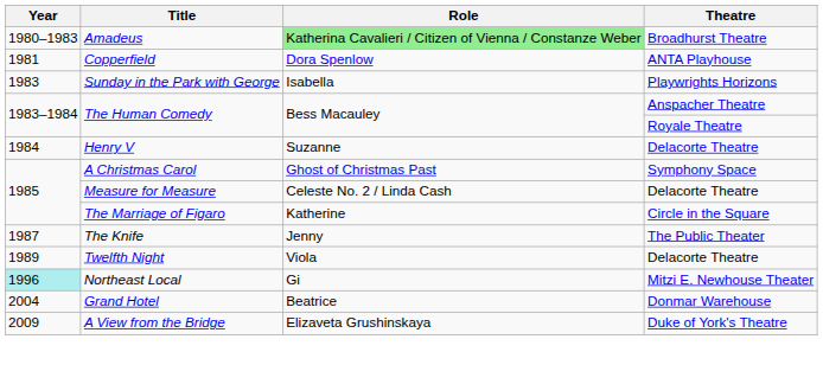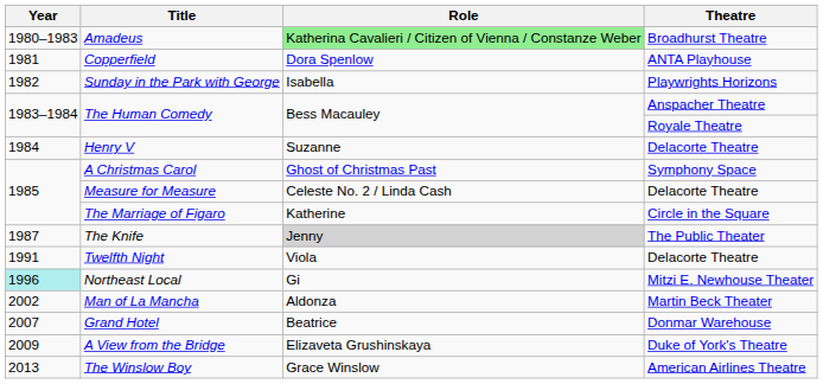Sunday in the Park with George | Year: 1983 -> 1982
The Knife | Role: no background -> lightgrey background
Twelfth Night | Year: 1989 -> 1991
+ row: 2002 | Man of La Mancha | Aldonza | Martin Beck Theater
Grand Hotel | Year: 2004 -> 2007
+ row: 2013 | The Winslow Boy | Grace Winslow | American Airlines Theatre
